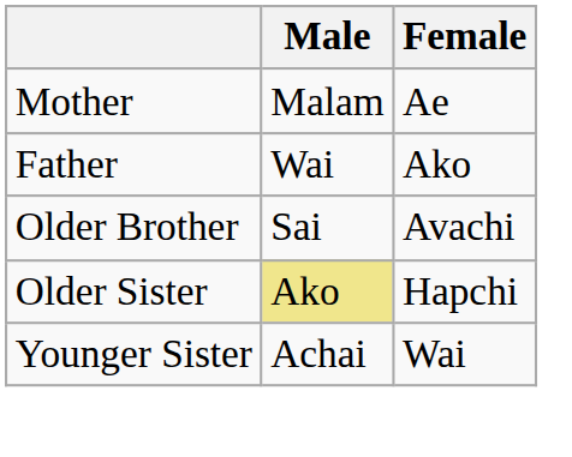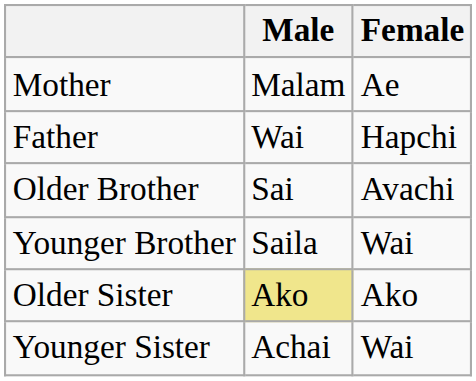Father | Female: Ako -> Hapchi
+ row: Younger Brother | Saila | Wai
Older Sister | Female: Hapchi -> Ako
